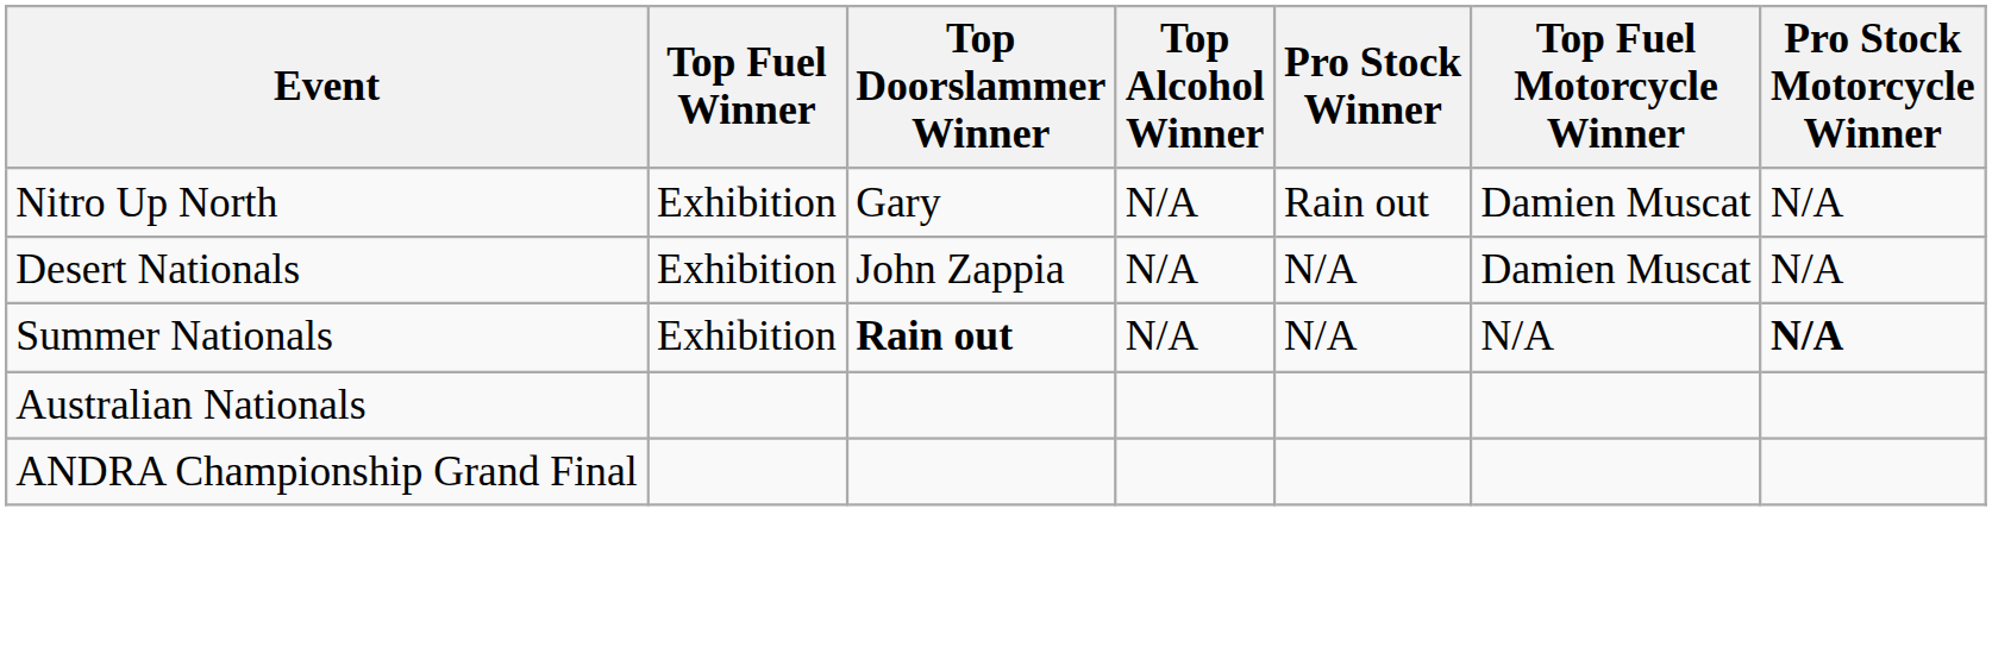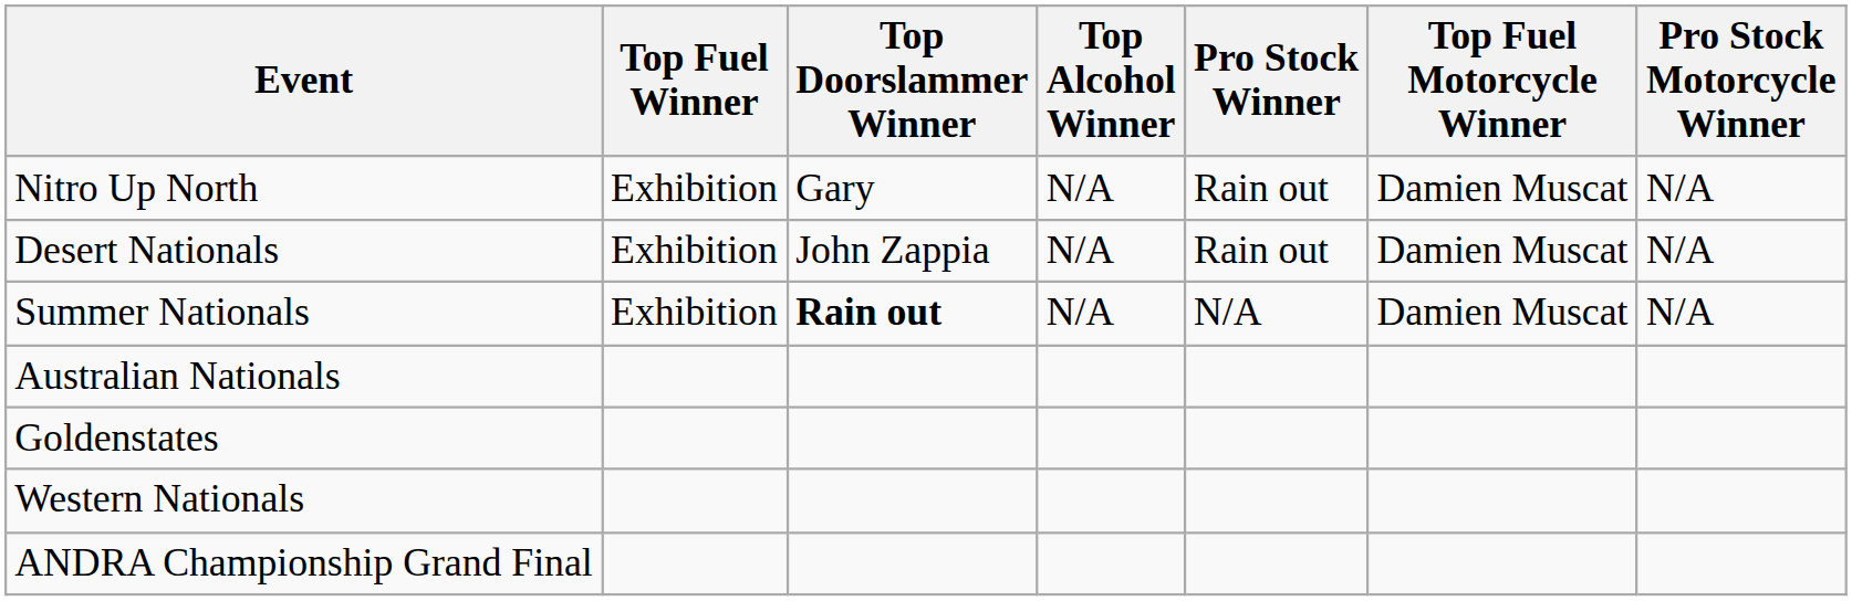Desert Nationals | Pro Stock Winner: N/A -> Rain out
Summer Nationals | Top Fuel Motorcycle Winner: N/A -> Damien Muscat
Summer Nationals | Pro Stock Motorcycle Winner: bold -> normal
+ row: Goldenstates
+ row: Western Nationals
